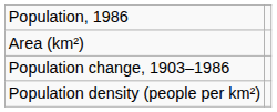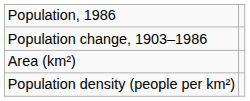rows swapped: Population change, 1903–1986 <-> Area (km²)
